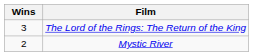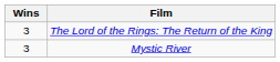Mystic River | Wins: 2 -> 3
